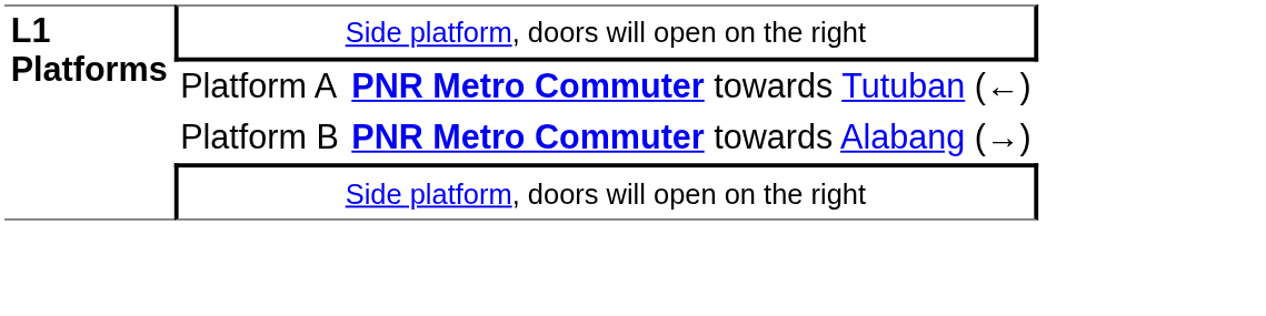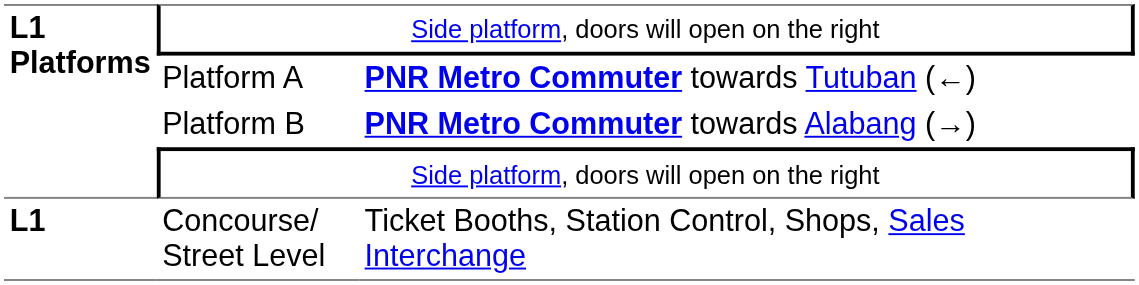+ row: L1 | Concourse/ Street Level | Ticket Booths, Station Control, Shops, Sales Interchange
